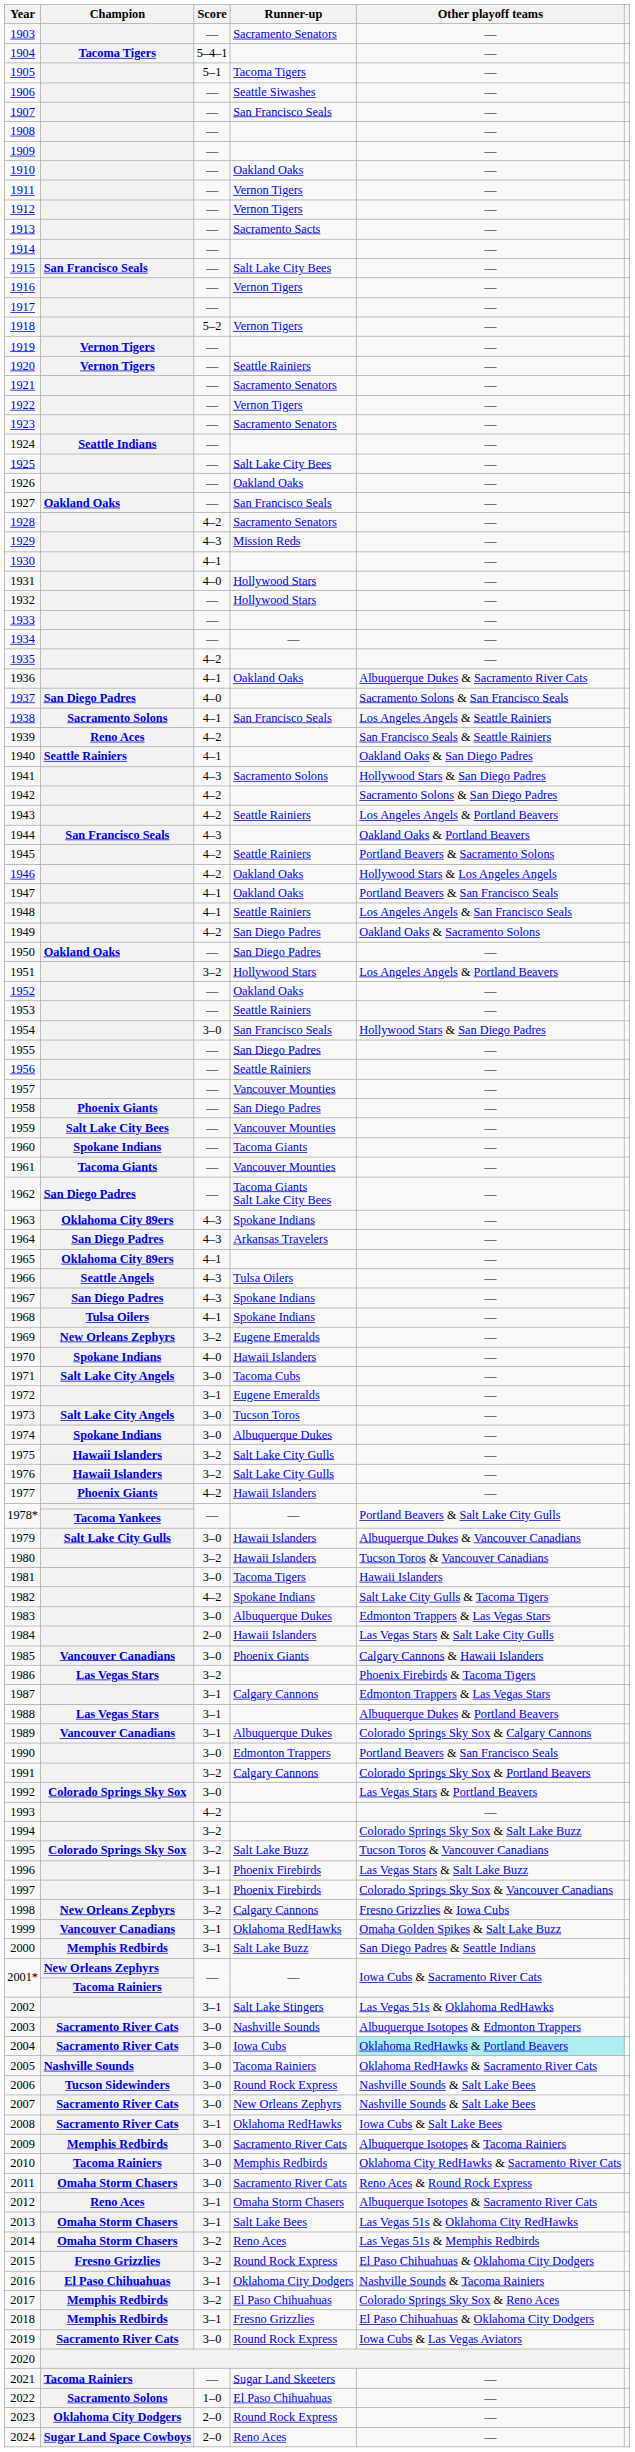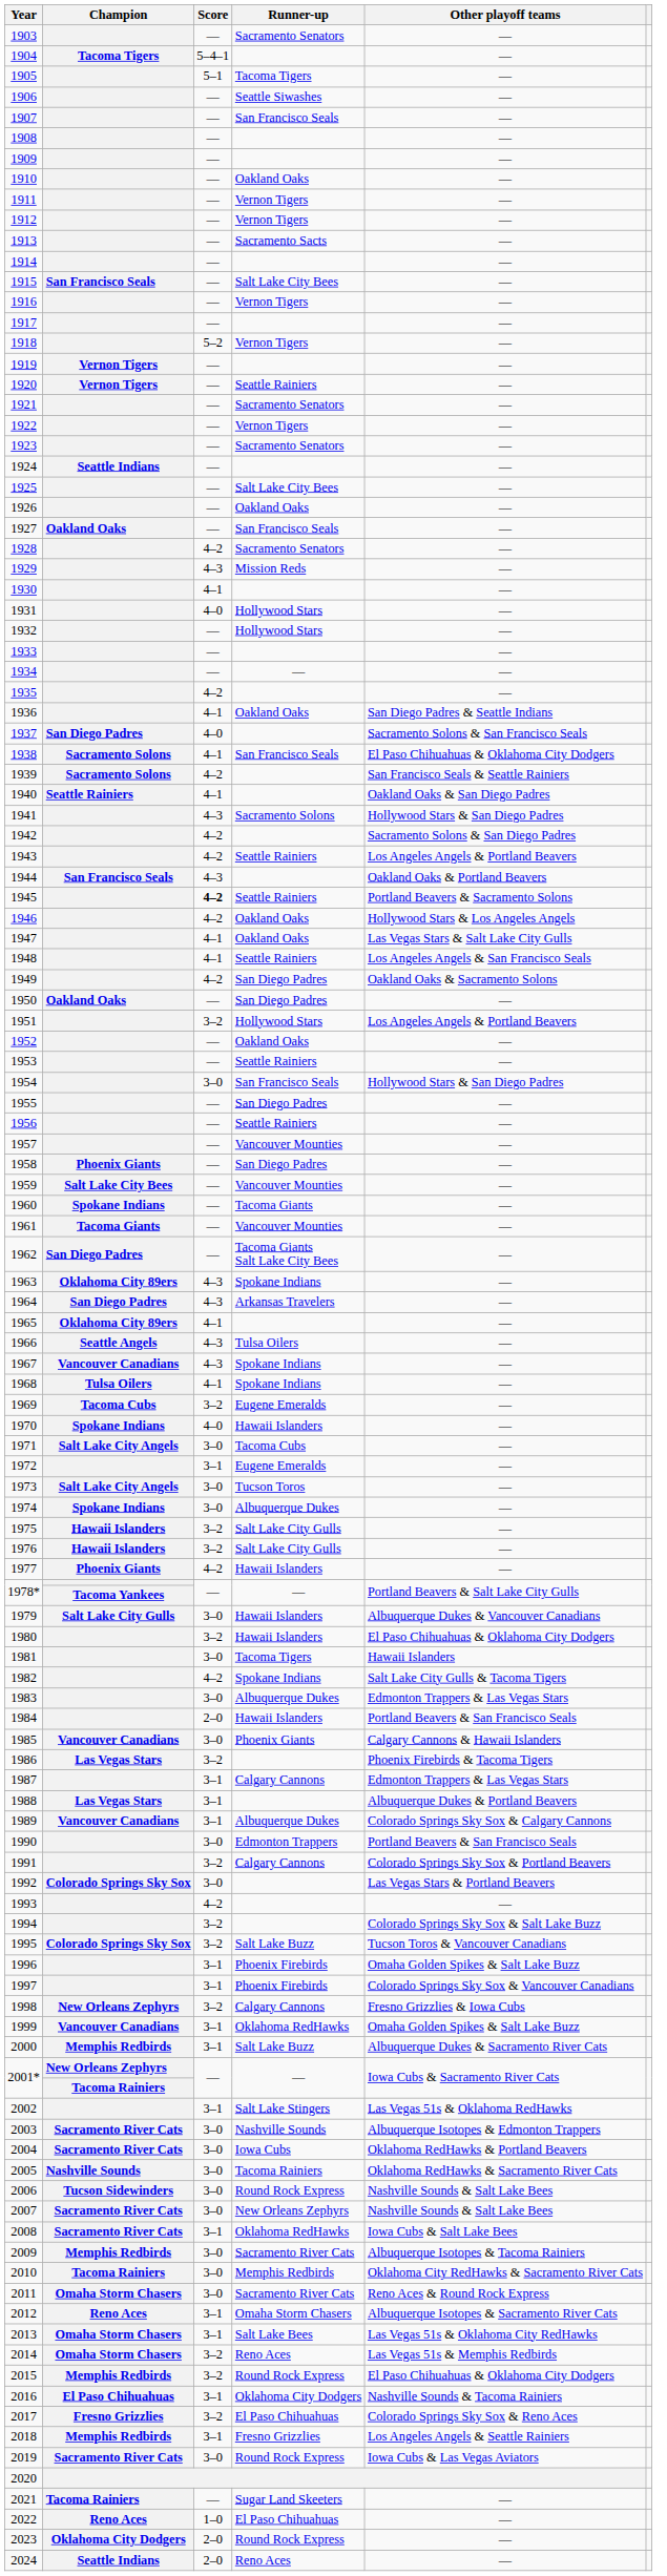1936 | Other playoff teams: Albuquerque Dukes & Sacramento River Cats -> San Diego Padres & Seattle Indians
1938 | Other playoff teams: Los Angeles Angels & Seattle Rainiers -> El Paso Chihuahuas & Oklahoma City Dodgers
1939 | Champion: Reno Aces -> Sacramento Solons
1945 | Score: normal -> bold
1947 | Other playoff teams: Portland Beavers & San Francisco Seals -> Las Vegas Stars & Salt Lake City Gulls
1967 | Champion: San Diego Padres -> Vancouver Canadians
1969 | Champion: New Orleans Zephyrs -> Tacoma Cubs
1980 | Other playoff teams: Tucson Toros & Vancouver Canadians -> El Paso Chihuahuas & Oklahoma City Dodgers
1984 | Other playoff teams: Las Vegas Stars & Salt Lake City Gulls -> Portland Beavers & San Francisco Seals
1996 | Other playoff teams: Las Vegas Stars & Salt Lake Buzz -> Omaha Golden Spikes & Salt Lake Buzz
2000 | Other playoff teams: San Diego Padres & Seattle Indians -> Albuquerque Dukes & Sacramento River Cats
2004 | Other playoff teams: paleturquoise background -> no background
2015 | Champion: Fresno Grizzlies -> Memphis Redbirds
2017 | Champion: Memphis Redbirds -> Fresno Grizzlies
2018 | Other playoff teams: El Paso Chihuahuas & Oklahoma City Dodgers -> Los Angeles Angels & Seattle Rainiers
2022 | Champion: Sacramento Solons -> Reno Aces
2024 | Champion: Sugar Land Space Cowboys -> Seattle Indians
